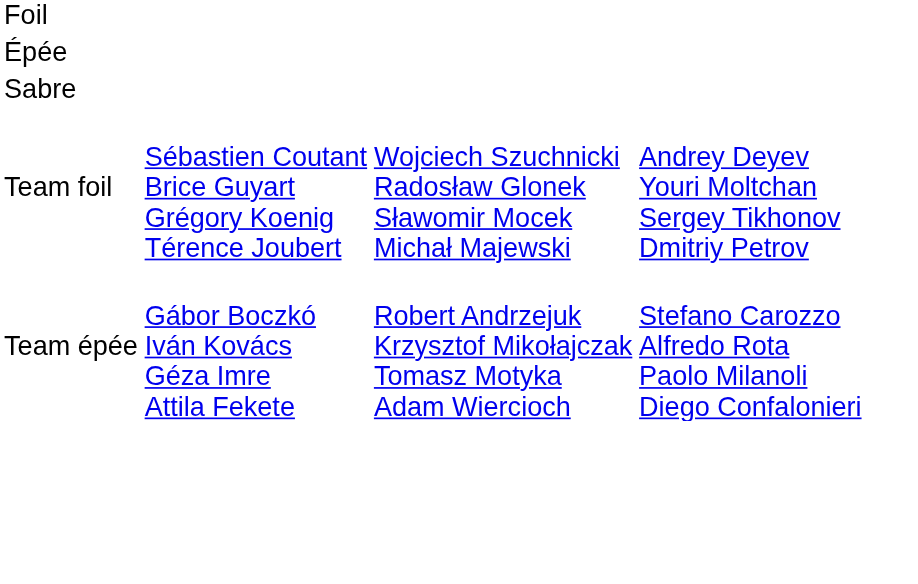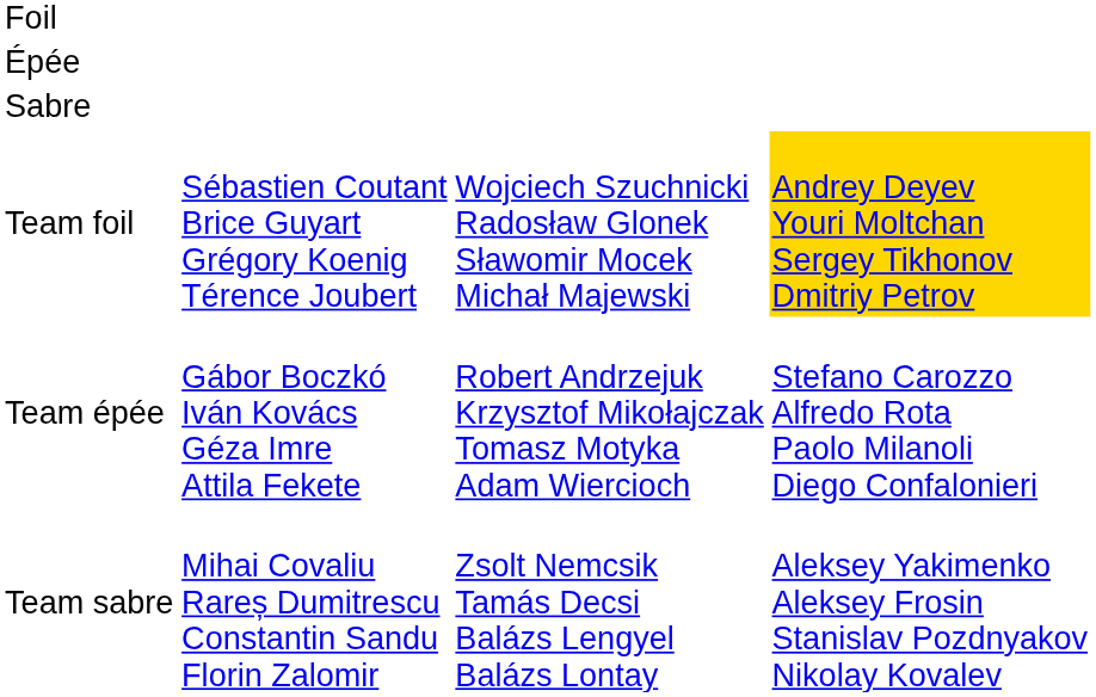Team foil | column 4: no background -> gold background
+ row: Team sabre | Mihai Covaliu Rareș Dumitrescu Constantin Sandu Florin Zalomir | Zsolt Nemcsik Tamás Decsi Balázs Lengyel Balázs Lontay | Aleksey Yakimenko Aleksey Frosin Stanislav Pozdnyakov Nikolay Kovalev
